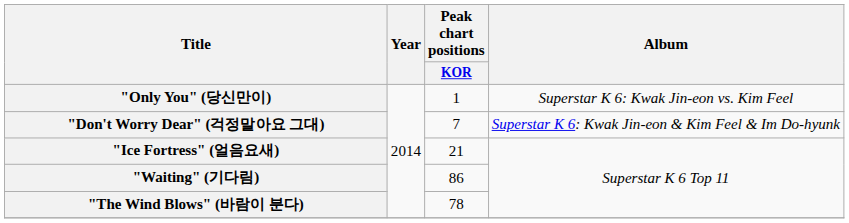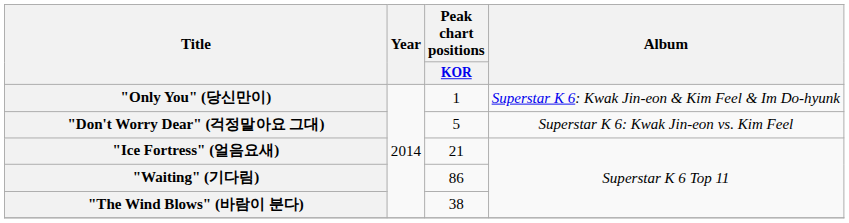"Only You" (당신만이) | Album: Superstar K 6: Kwak Jin-eon vs. Kim Feel -> Superstar K 6: Kwak Jin-eon & Kim Feel & Im Do-hyunk
"Don't Worry Dear" (걱정말아요 그대) | Peak chart positions / KOR: 7 -> 5
"Don't Worry Dear" (걱정말아요 그대) | Album: Superstar K 6: Kwak Jin-eon & Kim Feel & Im Do-hyunk -> Superstar K 6: Kwak Jin-eon vs. Kim Feel
"The Wind Blows" (바람이 분다) | Peak chart positions / KOR: 78 -> 38
